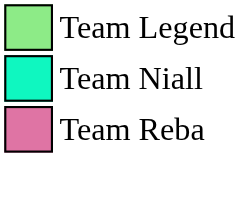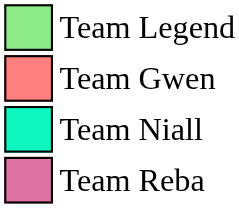+ row: Team Gwen
